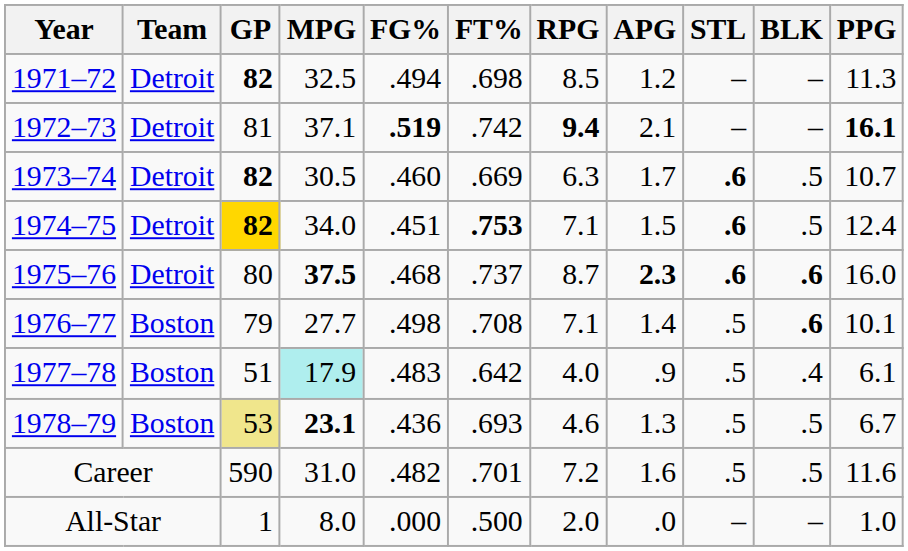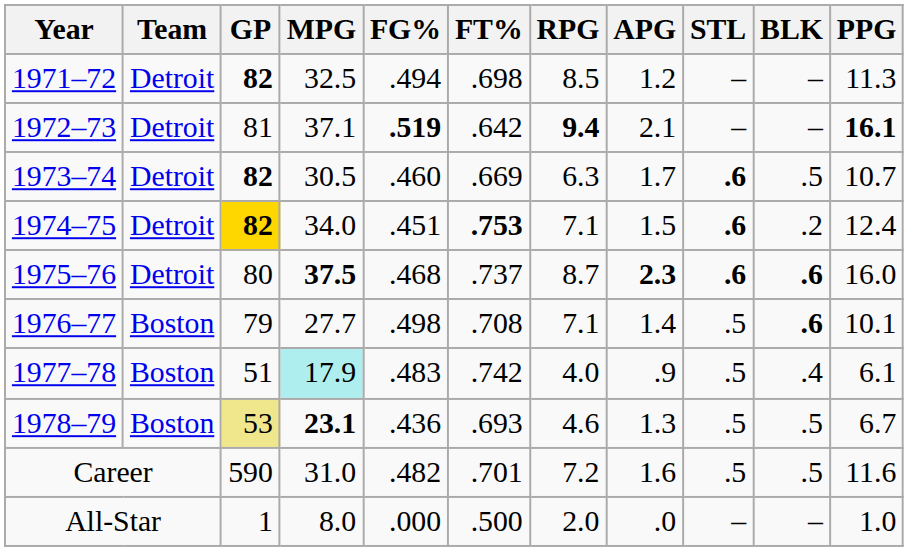1972–73 | FT%: .742 -> .642
1974–75 | BLK: .5 -> .2
1977–78 | FT%: .642 -> .742
